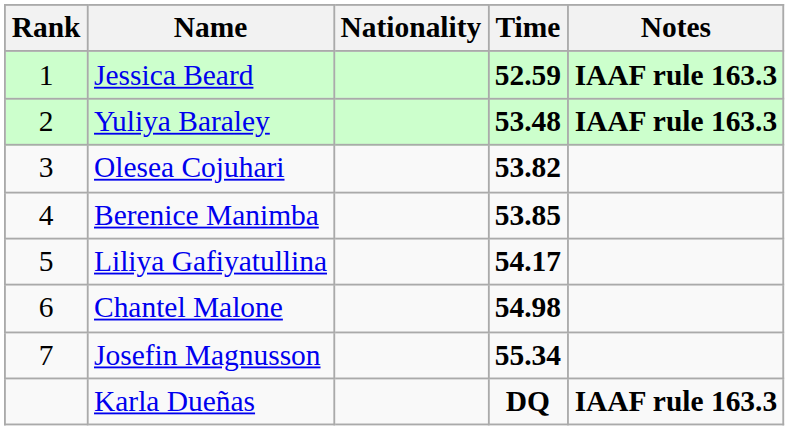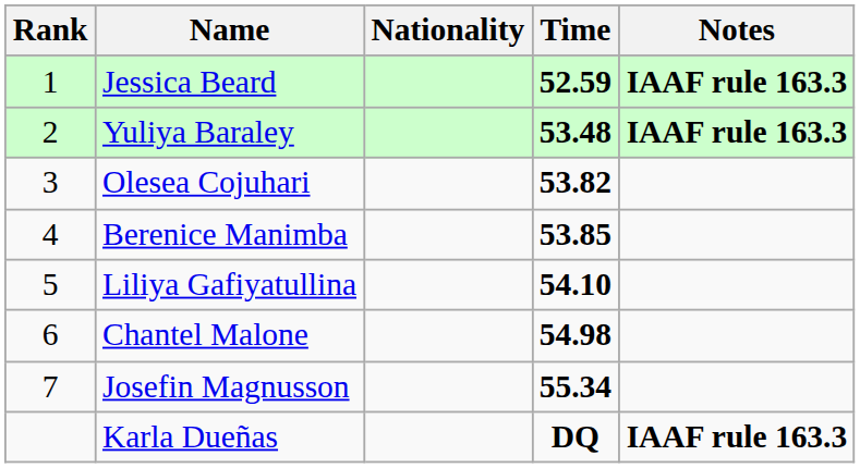Liliya Gafiyatullina | Time: 54.17 -> 54.10
